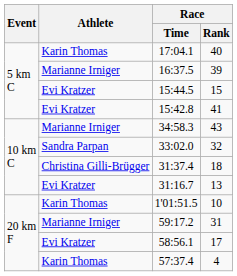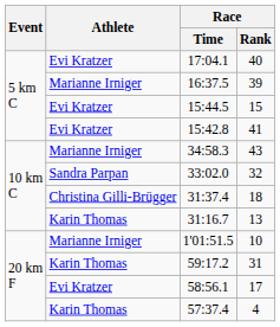17:04.1 | Athlete: Karin Thomas -> Evi Kratzer
31:16.7 | Athlete: Evi Kratzer -> Karin Thomas
1'01:51.5 | Athlete: Karin Thomas -> Marianne Irniger
59:17.2 | Athlete: Marianne Irniger -> Karin Thomas
